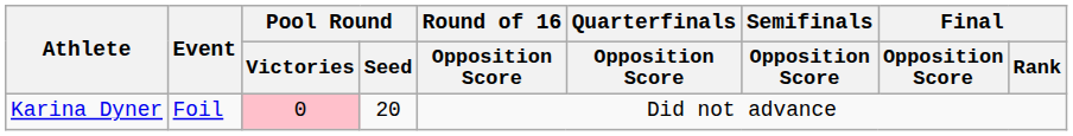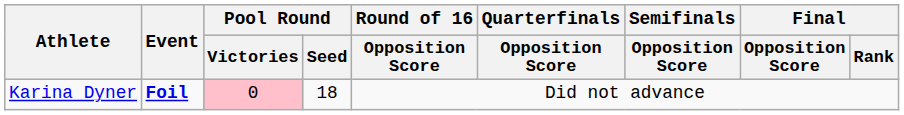Karina Dyner | Event: normal -> bold
Karina Dyner | Pool Round / Seed: 20 -> 18
